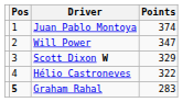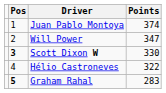Scott Dixon W | Pos: normal -> bold
Scott Dixon W | Points: 329 -> 330
